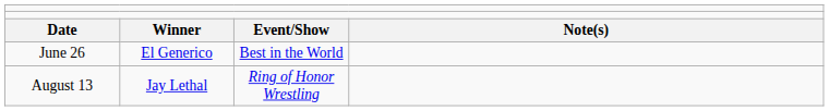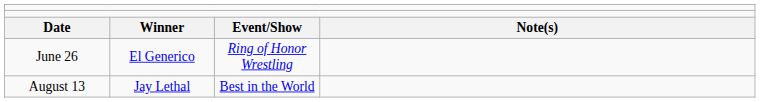June 26 | column 3: Best in the World -> Ring of Honor Wrestling
August 13 | column 3: Ring of Honor Wrestling -> Best in the World
